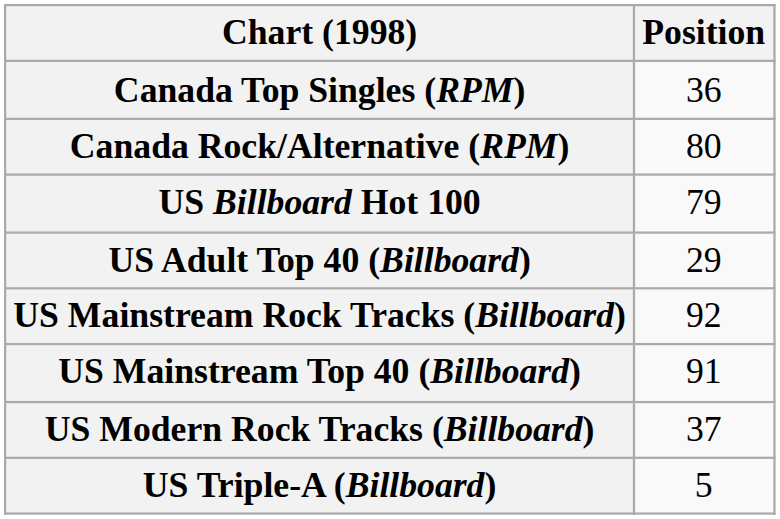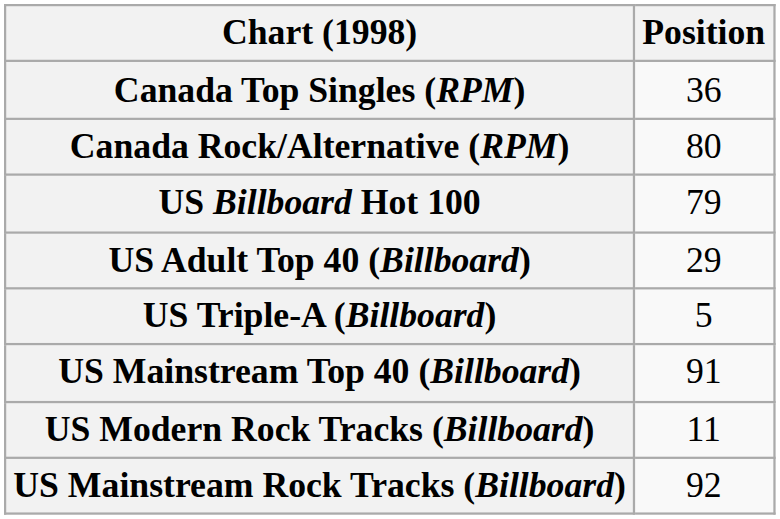rows swapped: US Mainstream Rock Tracks (Billboard) <-> US Triple-A (Billboard)
US Modern Rock Tracks (Billboard) | Position: 37 -> 11
